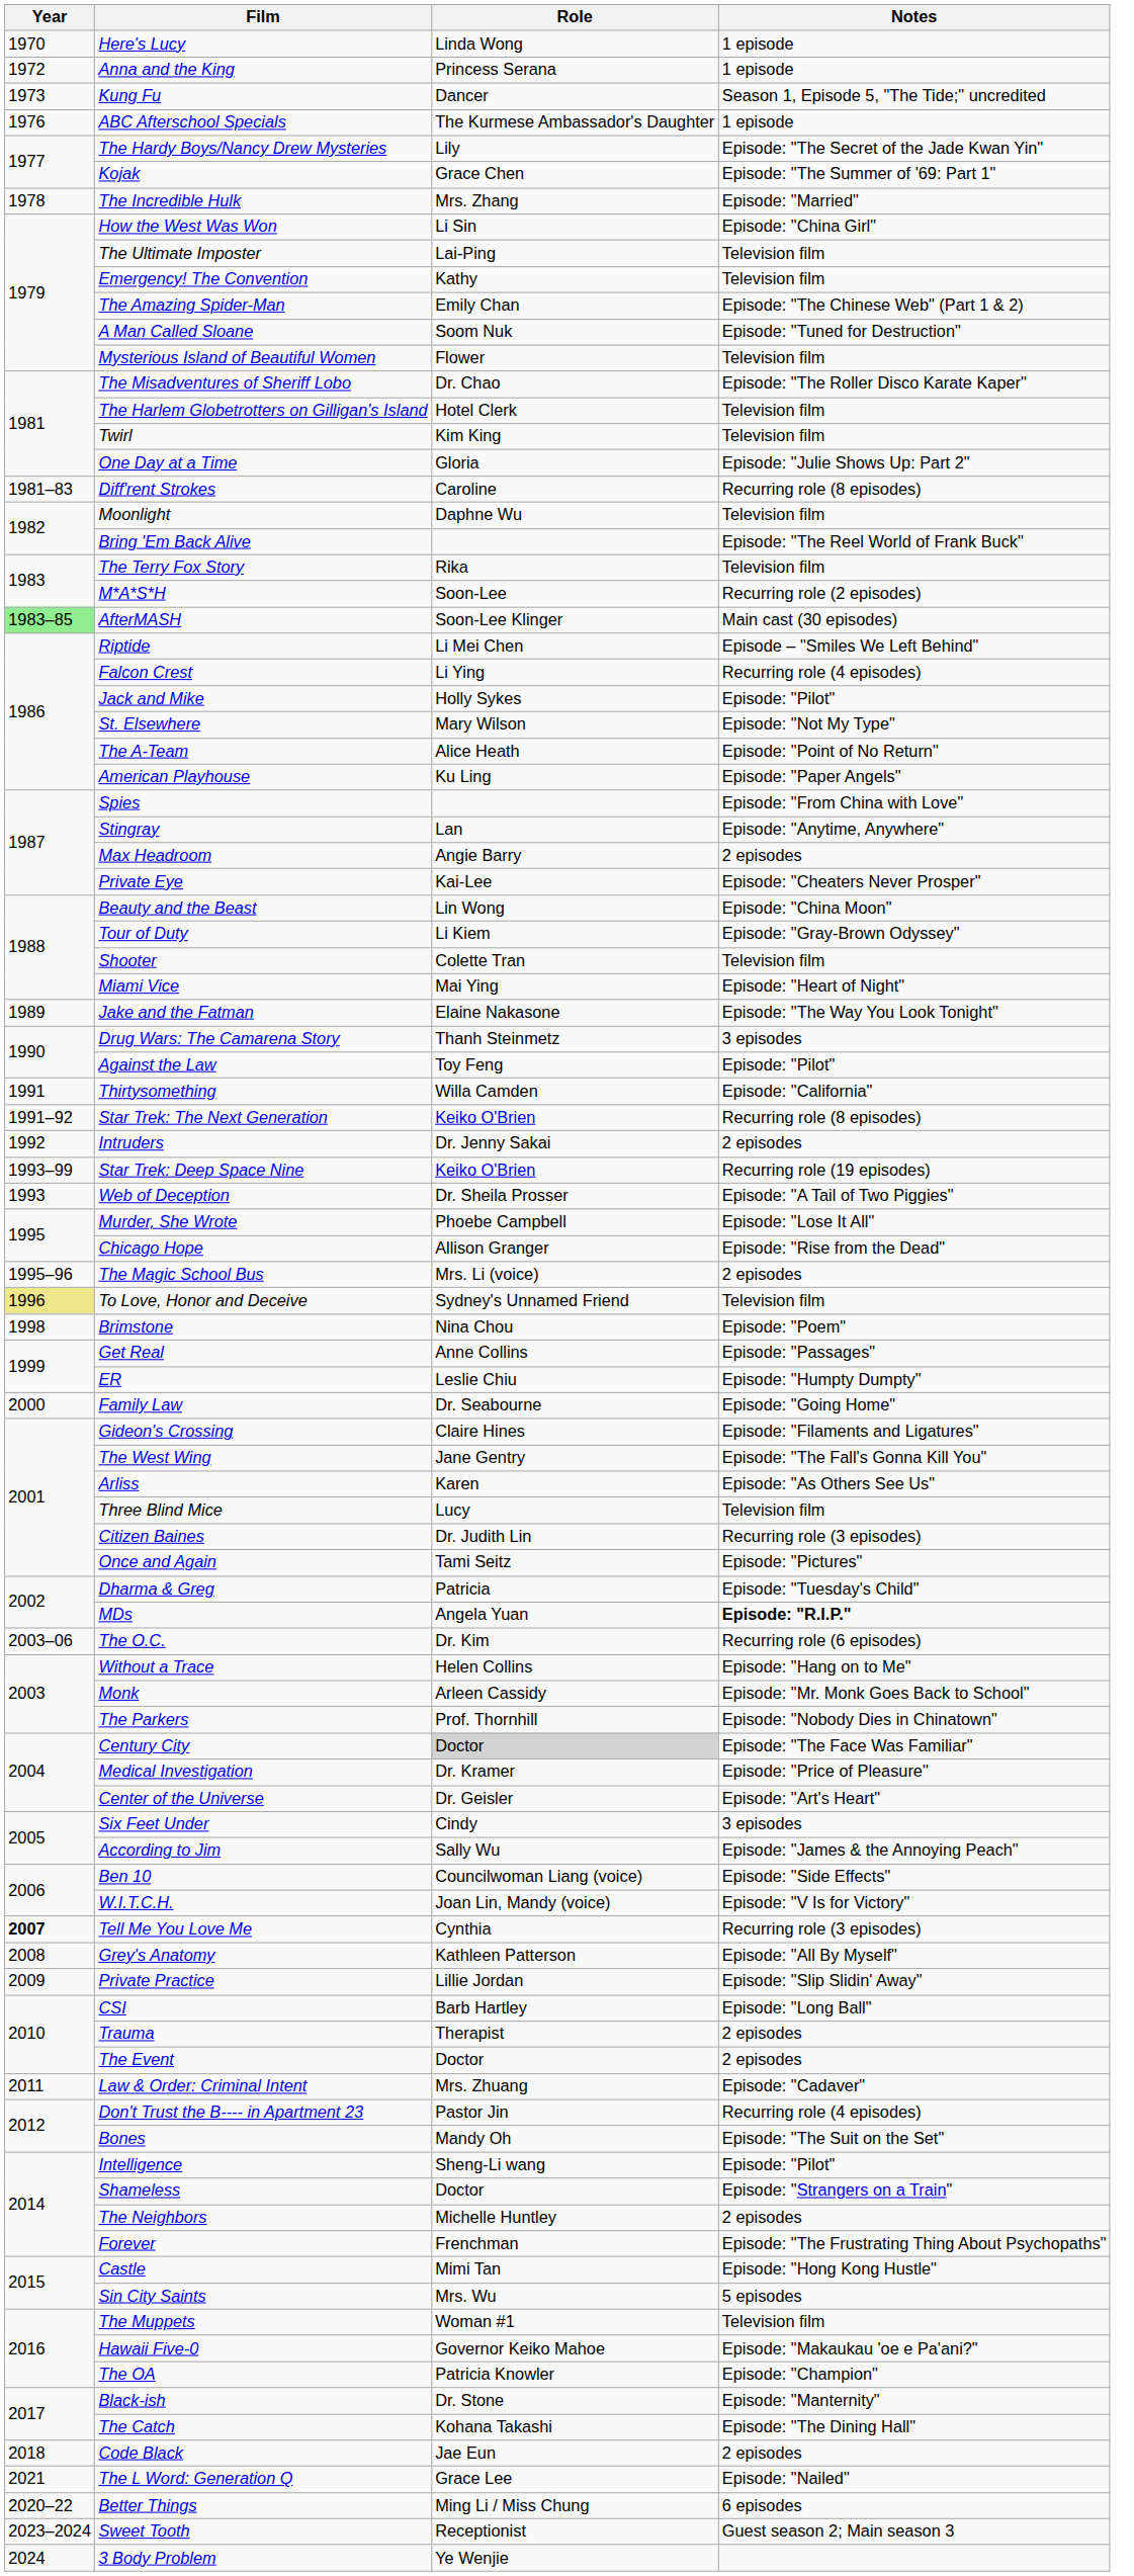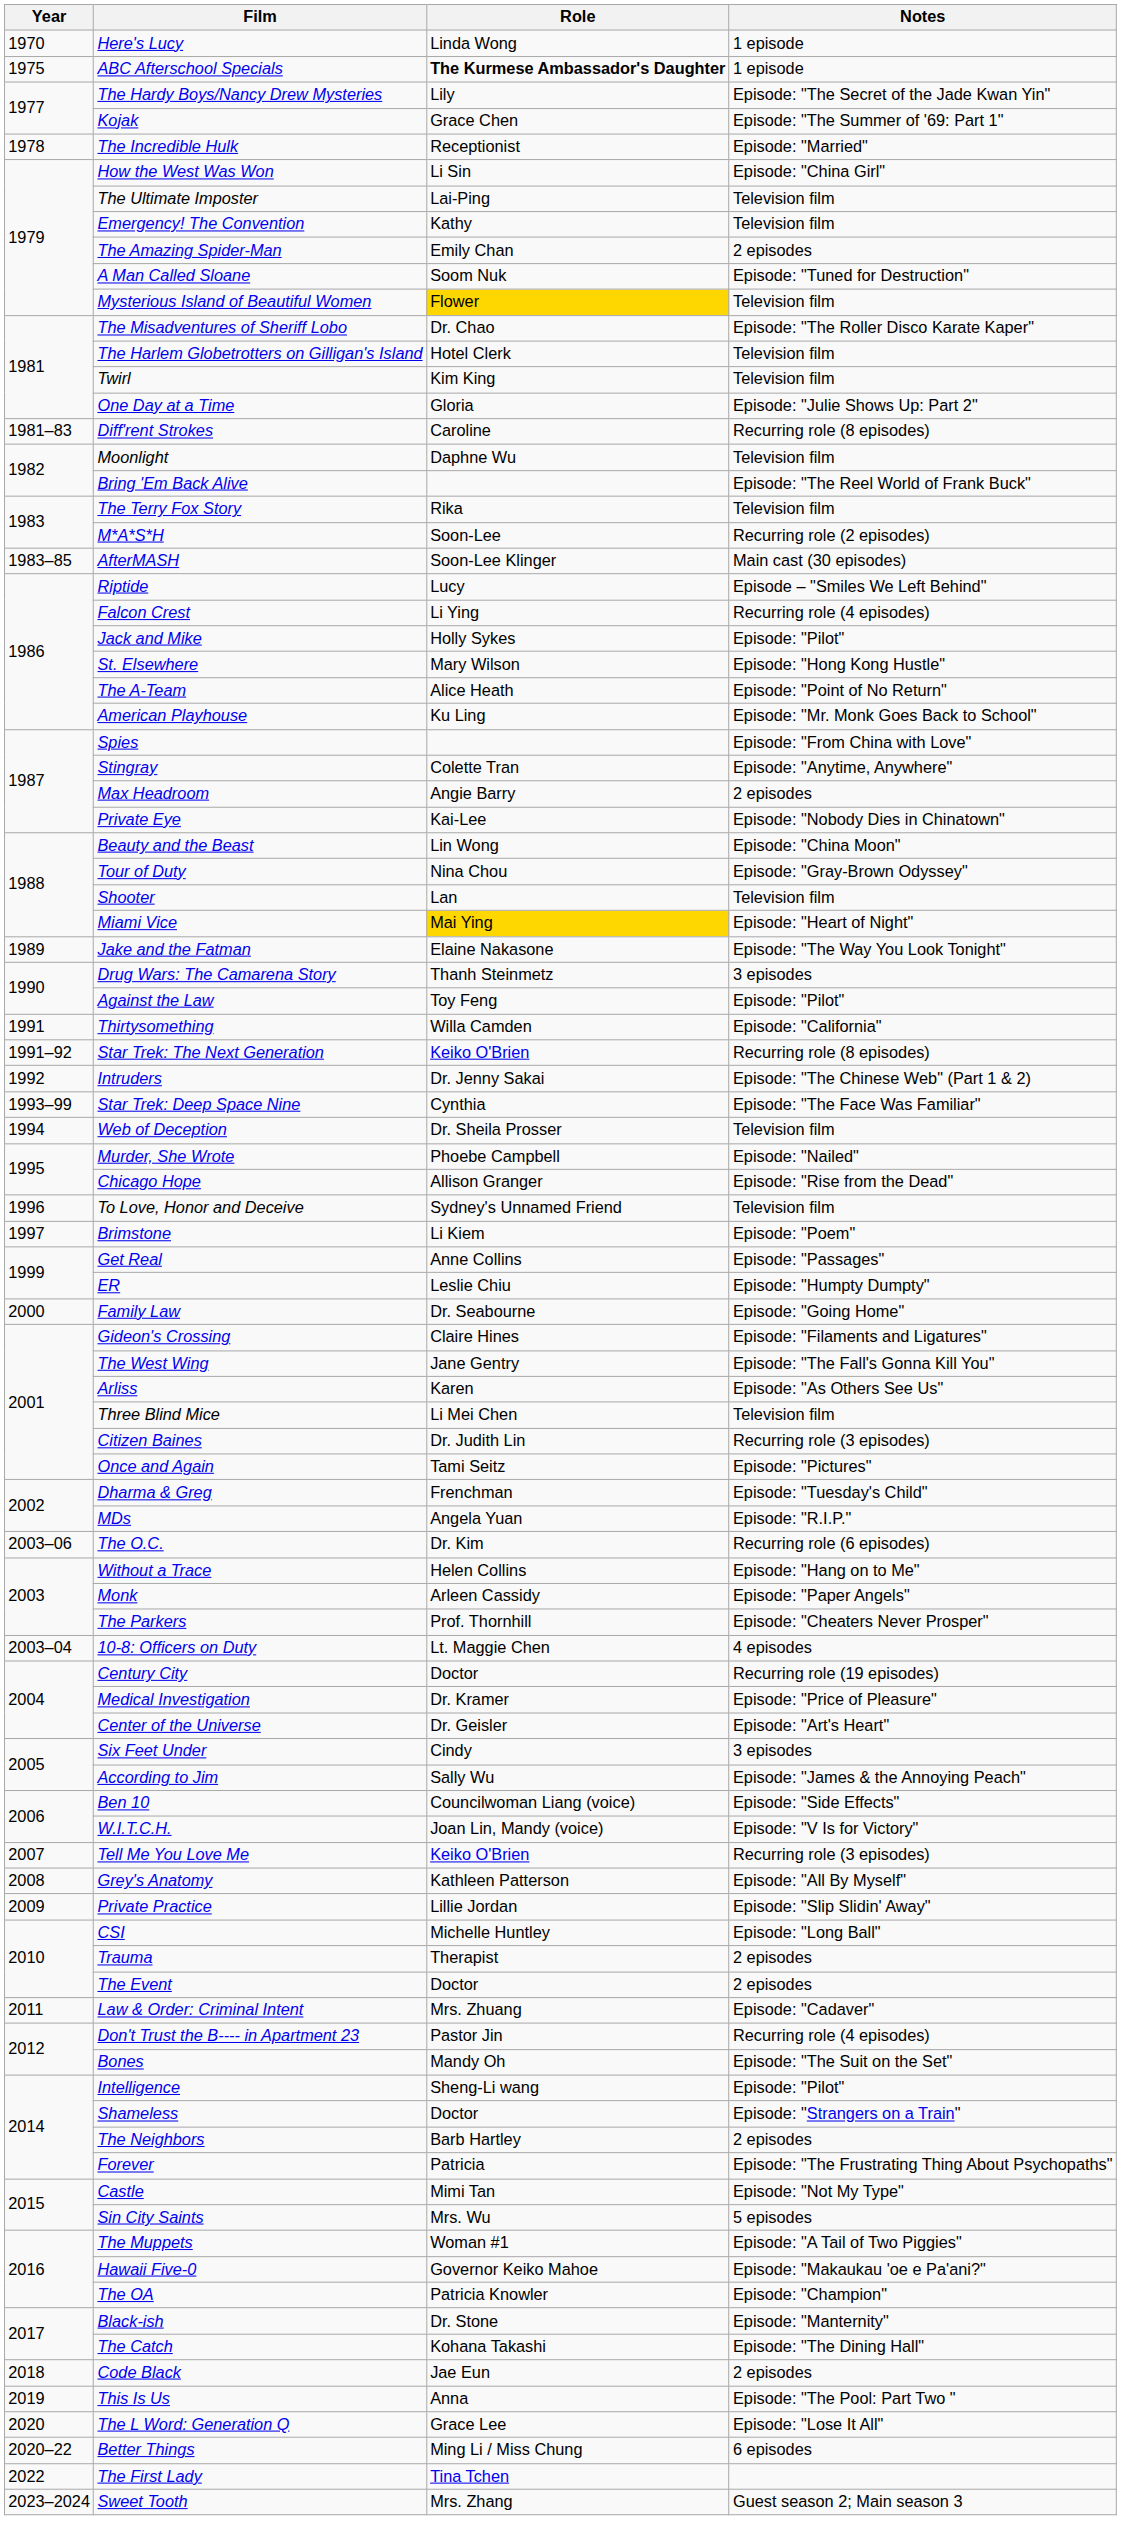- row: 1972 | Anna and the King | Princess Serana | 1 episode
- row: 1973 | Kung Fu | Dancer | Season 1, Episode 5, "The Tide;" uncredited
ABC Afterschool Specials | Year: 1976 -> 1975
ABC Afterschool Specials | Role: normal -> bold
The Incredible Hulk | Role: Mrs. Zhang -> Receptionist
The Amazing Spider-Man | Notes: Episode: "The Chinese Web" (Part 1 & 2) -> 2 episodes
Mysterious Island of Beautiful Women | Role: no background -> gold background
AfterMASH | Year: lightgreen background -> no background
Riptide | Role: Li Mei Chen -> Lucy
St. Elsewhere | Notes: Episode: "Not My Type" -> Episode: "Hong Kong Hustle"
American Playhouse | Notes: Episode: "Paper Angels" -> Episode: "Mr. Monk Goes Back to School"
Stingray | Role: Lan -> Colette Tran
Private Eye | Notes: Episode: "Cheaters Never Prosper" -> Episode: "Nobody Dies in Chinatown"
Tour of Duty | Role: Li Kiem -> Nina Chou
Shooter | Role: Colette Tran -> Lan
Miami Vice | Role: no background -> gold background
Intruders | Notes: 2 episodes -> Episode: "The Chinese Web" (Part 1 & 2)
Star Trek: Deep Space Nine | Role: Keiko O'Brien -> Cynthia
Star Trek: Deep Space Nine | Notes: Recurring role (19 episodes) -> Episode: "The Face Was Familiar"
Web of Deception | Year: 1993 -> 1994
Web of Deception | Notes: Episode: "A Tail of Two Piggies" -> Television film
Murder, She Wrote | Notes: Episode: "Lose It All" -> Episode: "Nailed"
- row: 1995–96 | The Magic School Bus | Mrs. Li (voice) | 2 episodes
To Love, Honor and Deceive | Year: khaki background -> no background
Brimstone | Year: 1998 -> 1997
Brimstone | Role: Nina Chou -> Li Kiem
Three Blind Mice | Role: Lucy -> Li Mei Chen
Dharma & Greg | Role: Patricia -> Frenchman
MDs | Notes: bold -> normal
Monk | Notes: Episode: "Mr. Monk Goes Back to School" -> Episode: "Paper Angels"
The Parkers | Notes: Episode: "Nobody Dies in Chinatown" -> Episode: "Cheaters Never Prosper"
+ row: 2003–04 | 10-8: Officers on Duty | Lt. Maggie Chen | 4 episodes
Century City | Role: lightgrey background -> no background
Century City | Notes: Episode: "The Face Was Familiar" -> Recurring role (19 episodes)
Tell Me You Love Me | Year: bold -> normal
Tell Me You Love Me | Role: Cynthia -> Keiko O'Brien
CSI | Role: Barb Hartley -> Michelle Huntley
The Neighbors | Role: Michelle Huntley -> Barb Hartley
Forever | Role: Frenchman -> Patricia
Castle | Notes: Episode: "Hong Kong Hustle" -> Episode: "Not My Type"
The Muppets | Notes: Television film -> Episode: "A Tail of Two Piggies"
+ row: 2019 | This Is Us | Anna | Episode: "The Pool: Part Two "
The L Word: Generation Q | Year: 2021 -> 2020
The L Word: Generation Q | Notes: Episode: "Nailed" -> Episode: "Lose It All"
+ row: 2022 | The First Lady | Tina Tchen
Sweet Tooth | Role: Receptionist -> Mrs. Zhang
- row: 2024 | 3 Body Problem | Ye Wenjie
